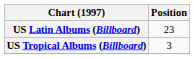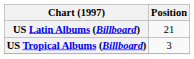US Latin Albums (Billboard) | Position: 23 -> 21
